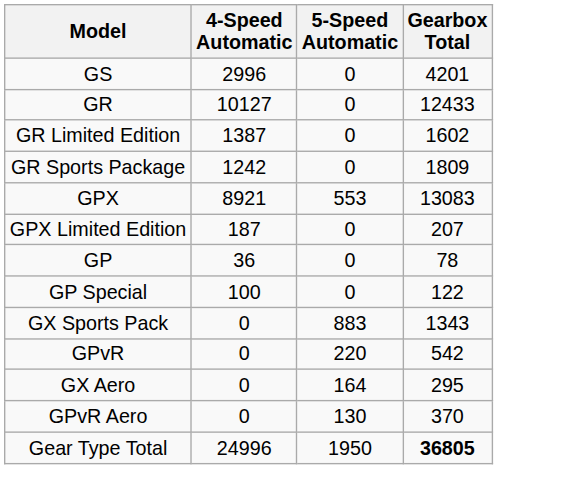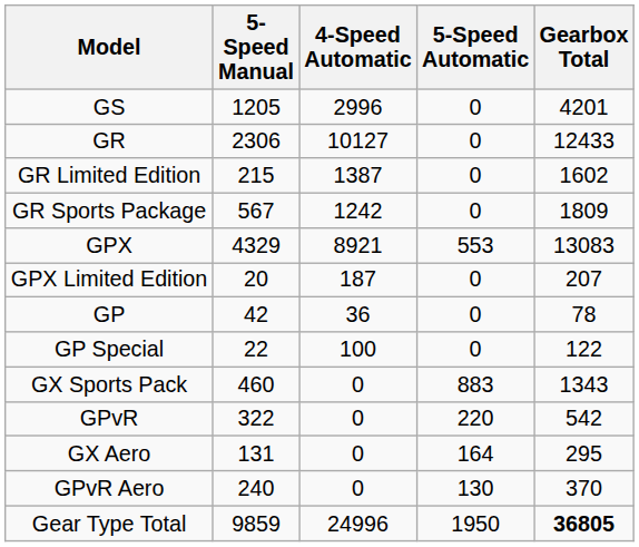+ column: 5-Speed Manual | 1205 | 2306 | 215 | 567 | 4329 | 20 | 42 | 22 | 460 | 322 | 131 | 240 | 9859
